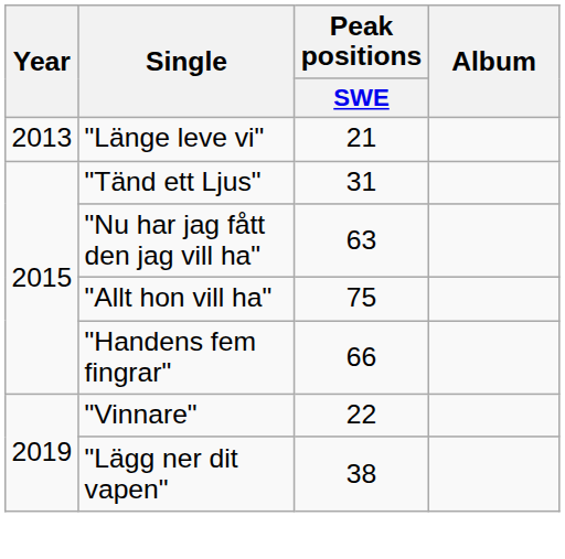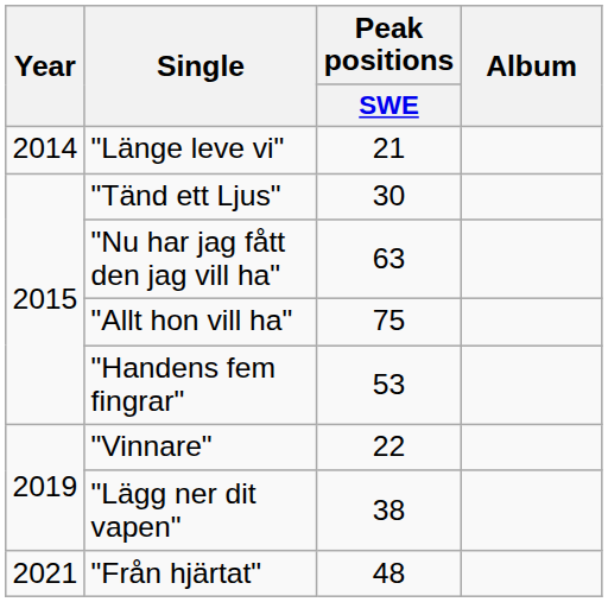"Länge leve vi" | Year: 2013 -> 2014
"Tänd ett Ljus" | Peak positions / SWE: 31 -> 30
"Handens fem fingrar" | Peak positions / SWE: 66 -> 53
+ row: 2021 | "Från hjärtat" | 48
